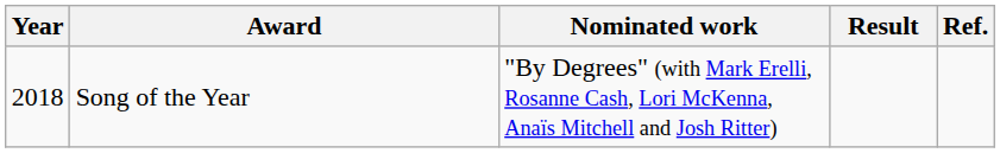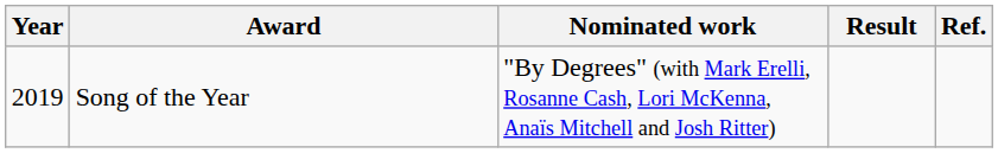Song of the Year | Year: 2018 -> 2019
